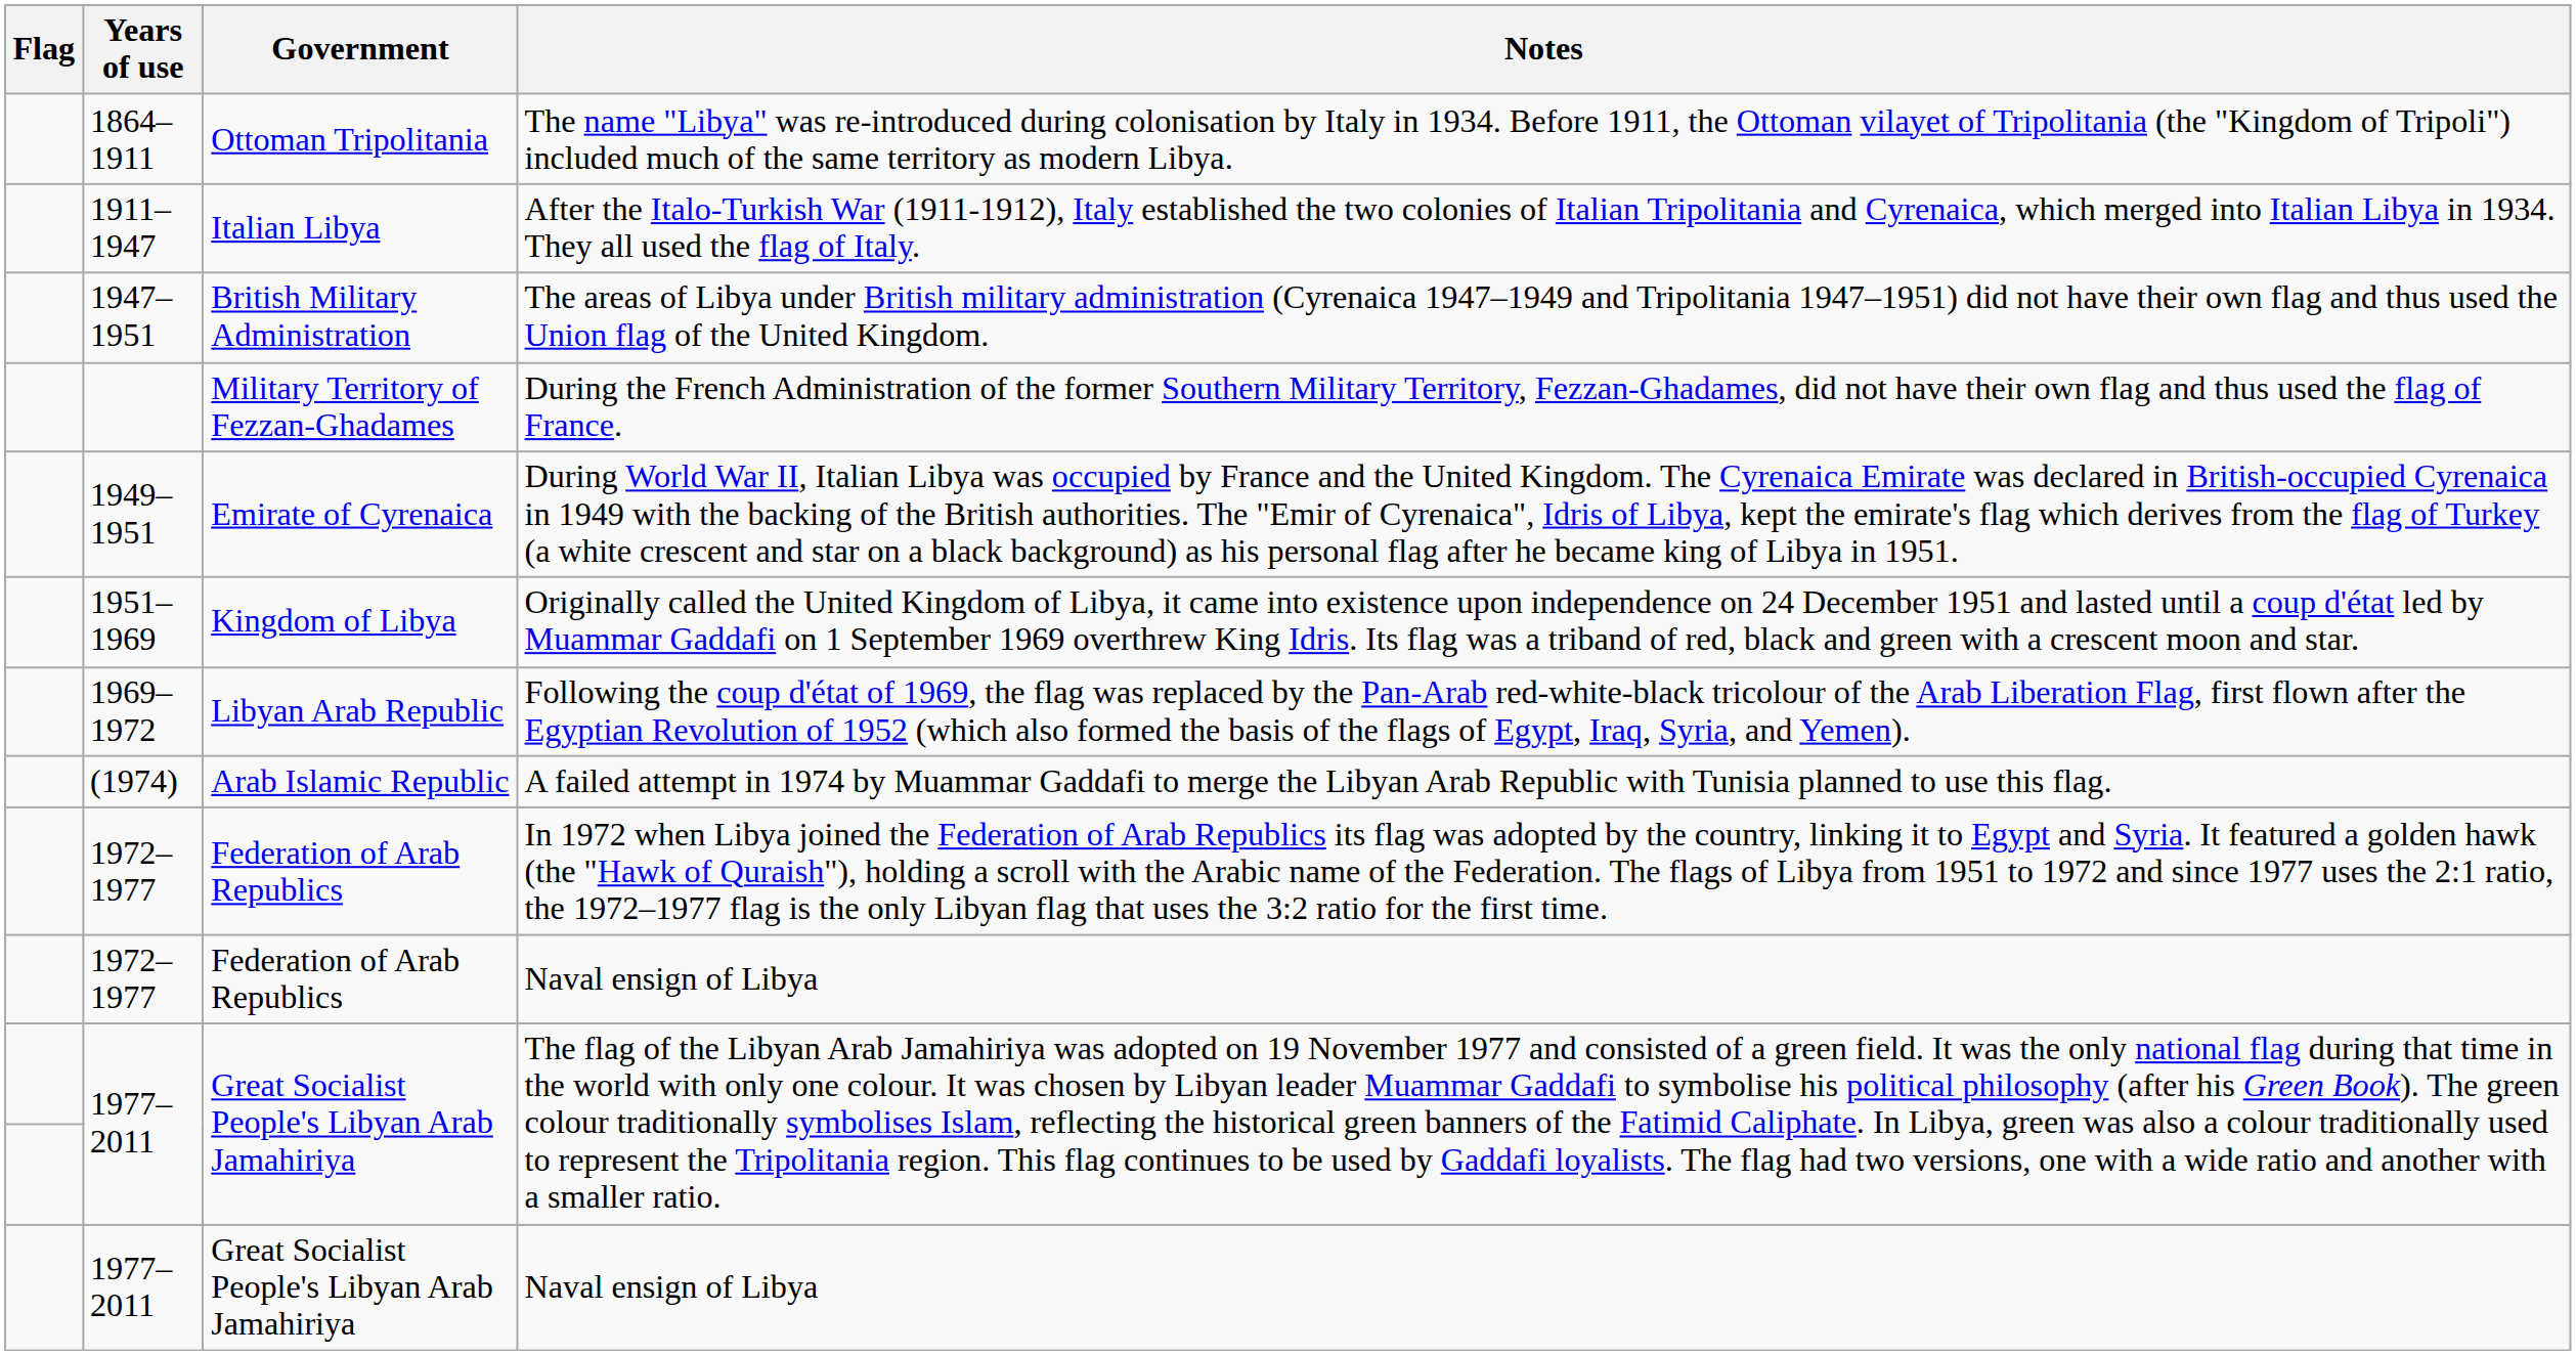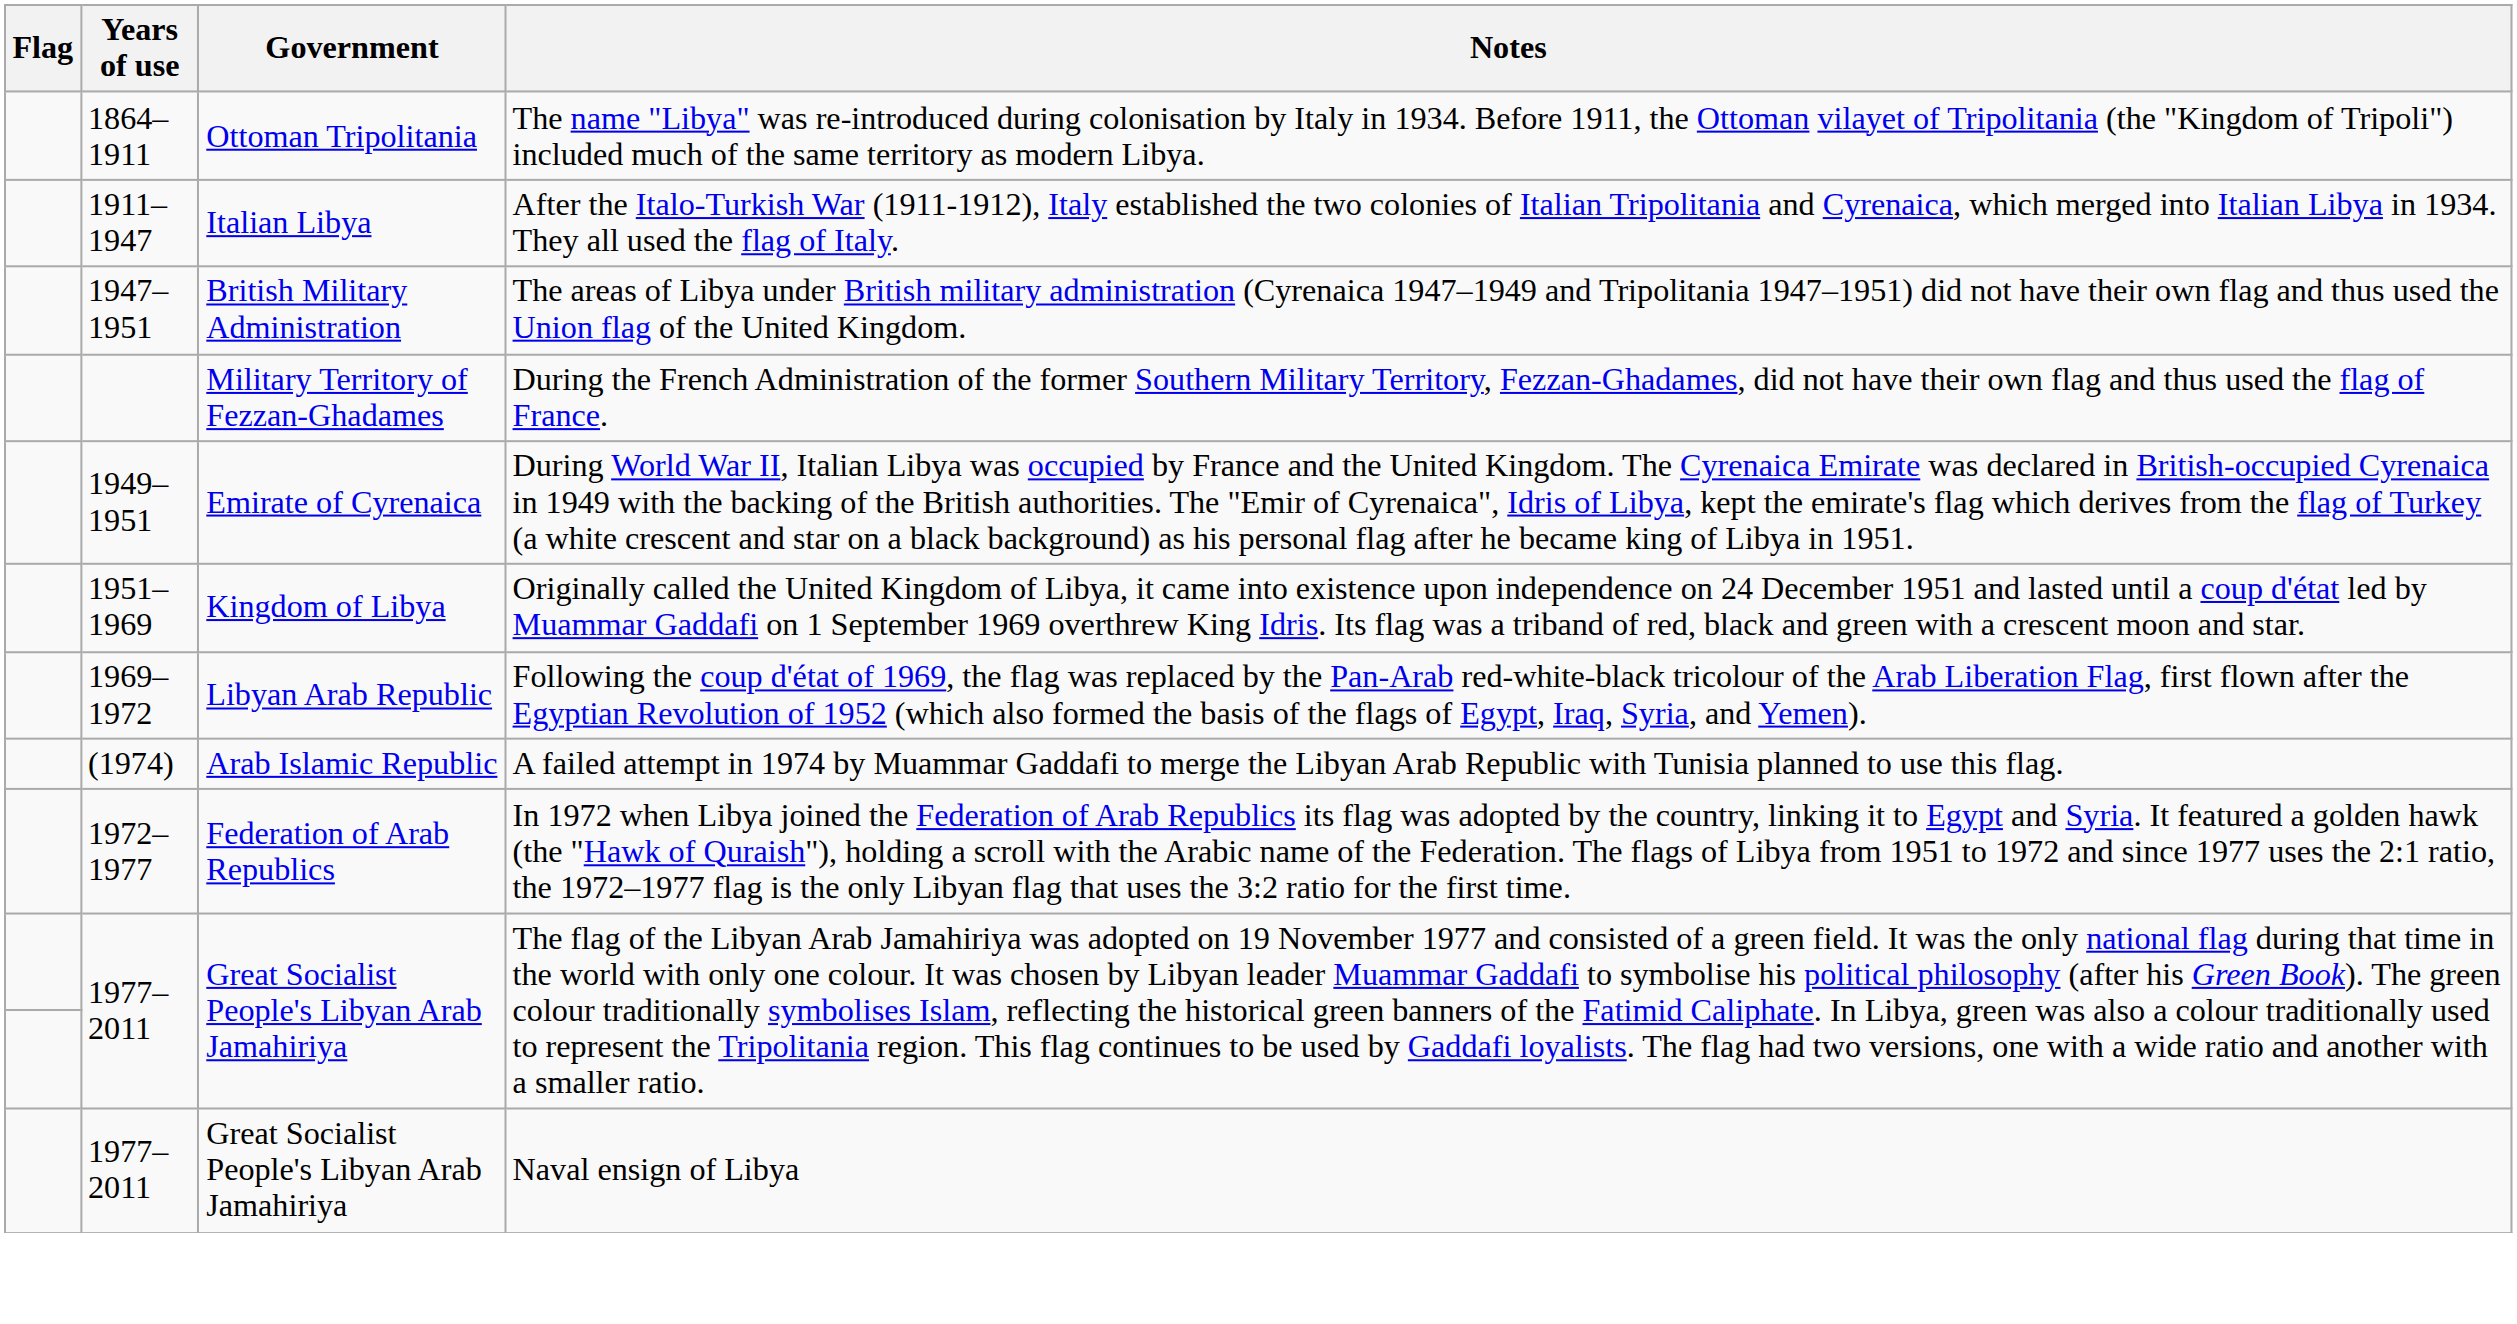- row: 1972–1977 | Federation of Arab Republics | Naval ensign of Libya
